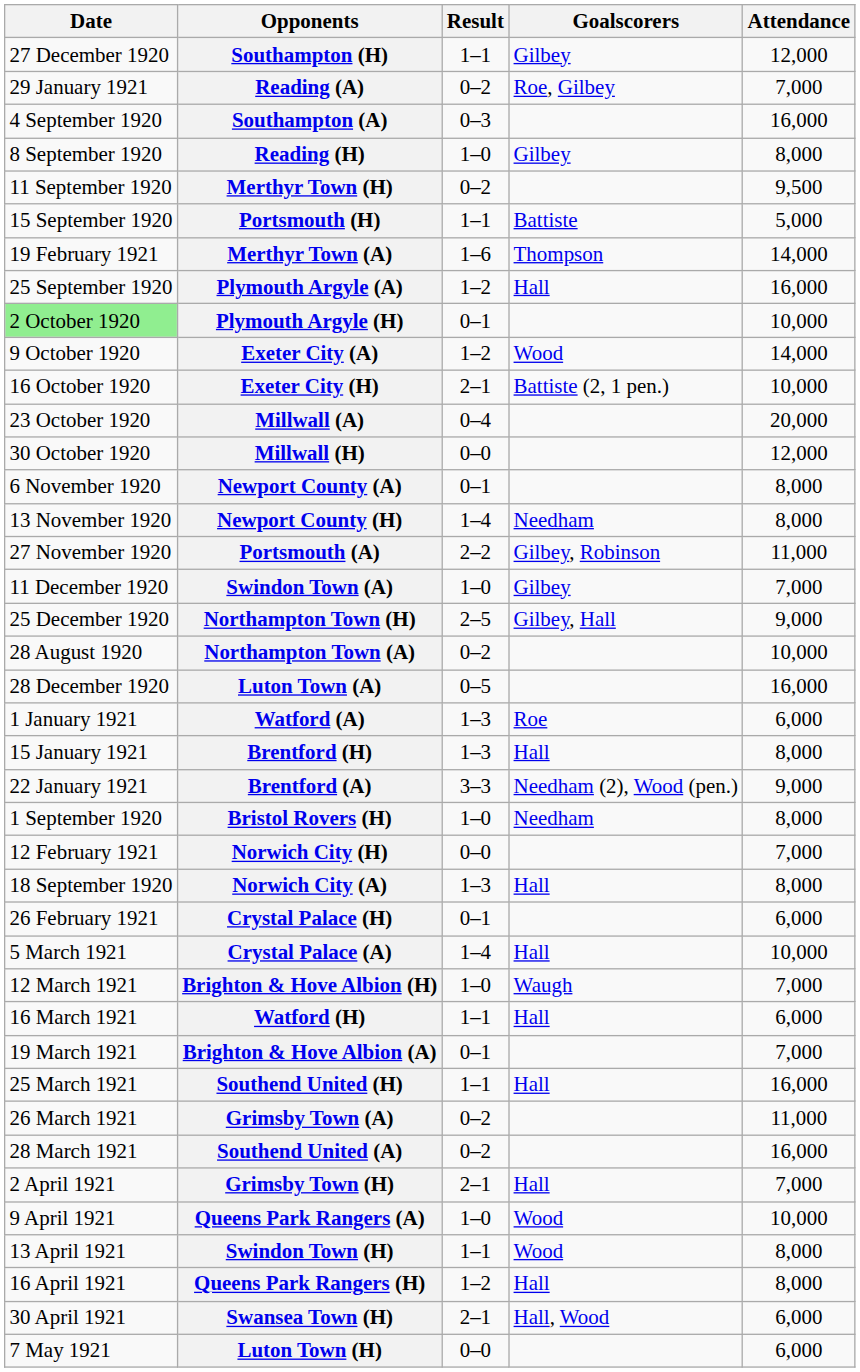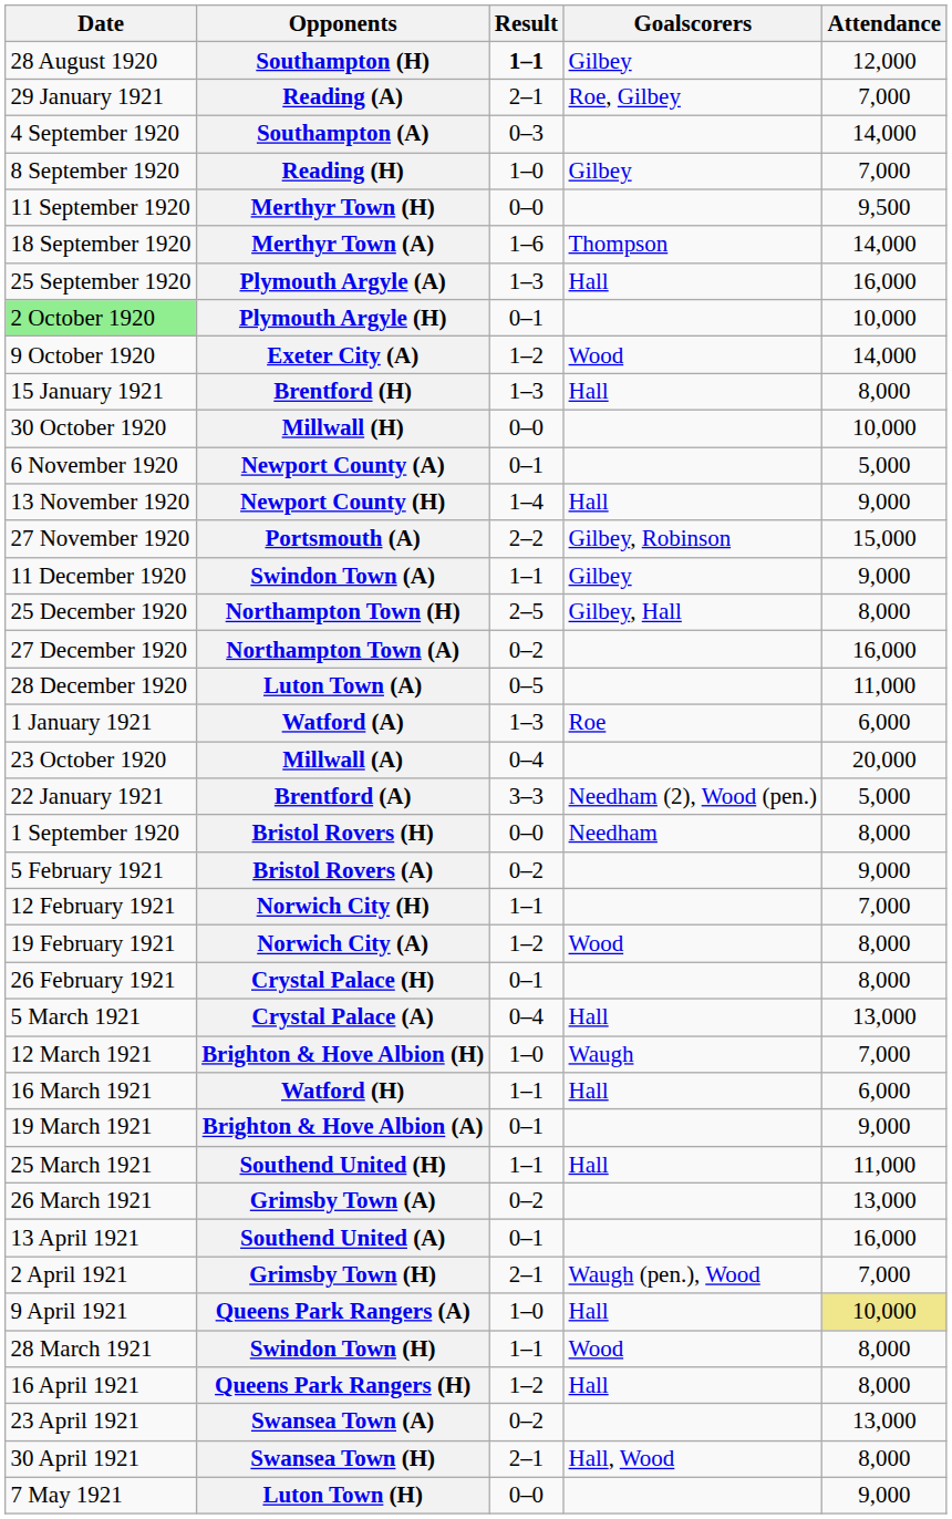Southampton (H) | Date: 27 December 1920 -> 28 August 1920
Southampton (H) | Result: normal -> bold
Reading (A) | Result: 0–2 -> 2–1
Southampton (A) | Attendance: 16,000 -> 14,000
Reading (H) | Attendance: 8,000 -> 7,000
Merthyr Town (H) | Result: 0–2 -> 0–0
- row: 15 September 1920 | Portsmouth (H) | 1–1 | Battiste | 5,000
Merthyr Town (A) | Date: 19 February 1921 -> 18 September 1920
Plymouth Argyle (A) | Result: 1–2 -> 1–3
- row: 16 October 1920 | Exeter City (H) | 2–1 | Battiste (2, 1 pen.) | 10,000
rows swapped: Millwall (A) <-> Brentford (H)
Millwall (H) | Attendance: 12,000 -> 10,000
Newport County (A) | Attendance: 8,000 -> 5,000
Newport County (H) | Goalscorers: Needham -> Hall
Newport County (H) | Attendance: 8,000 -> 9,000
Portsmouth (A) | Attendance: 11,000 -> 15,000
Swindon Town (A) | Result: 1–0 -> 1–1
Swindon Town (A) | Attendance: 7,000 -> 9,000
Northampton Town (H) | Attendance: 9,000 -> 8,000
Northampton Town (A) | Date: 28 August 1920 -> 27 December 1920
Northampton Town (A) | Attendance: 10,000 -> 16,000
Luton Town (A) | Attendance: 16,000 -> 11,000
Brentford (A) | Attendance: 9,000 -> 5,000
Bristol Rovers (H) | Result: 1–0 -> 0–0
+ row: 5 February 1921 | Bristol Rovers (A) | 0–2 | 9,000
Norwich City (H) | Result: 0–0 -> 1–1
Norwich City (A) | Date: 18 September 1920 -> 19 February 1921
Norwich City (A) | Result: 1–3 -> 1–2
Norwich City (A) | Goalscorers: Hall -> Wood
Crystal Palace (H) | Attendance: 6,000 -> 8,000
Crystal Palace (A) | Result: 1–4 -> 0–4
Crystal Palace (A) | Attendance: 10,000 -> 13,000
Brighton & Hove Albion (A) | Attendance: 7,000 -> 9,000
Southend United (H) | Attendance: 16,000 -> 11,000
Grimsby Town (A) | Attendance: 11,000 -> 13,000
Southend United (A) | Date: 28 March 1921 -> 13 April 1921
Southend United (A) | Result: 0–2 -> 0–1
Grimsby Town (H) | Goalscorers: Hall -> Waugh (pen.), Wood
Queens Park Rangers (A) | Goalscorers: Wood -> Hall
Queens Park Rangers (A) | Attendance: no background -> khaki background
Swindon Town (H) | Date: 13 April 1921 -> 28 March 1921
+ row: 23 April 1921 | Swansea Town (A) | 0–2 | 13,000
Swansea Town (H) | Attendance: 6,000 -> 8,000
Luton Town (H) | Attendance: 6,000 -> 9,000
